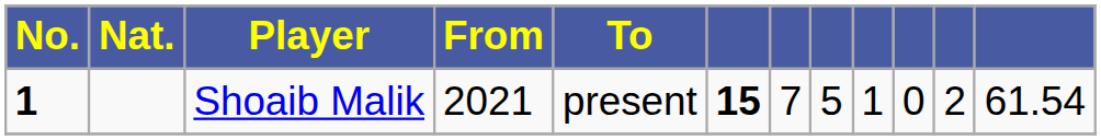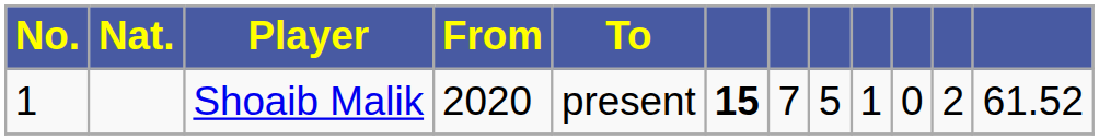Shoaib Malik | No.: bold -> normal
Shoaib Malik | From: 2021 -> 2020
Shoaib Malik | column 12: 61.54 -> 61.52
